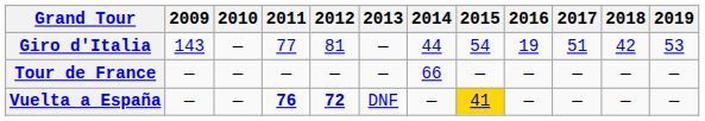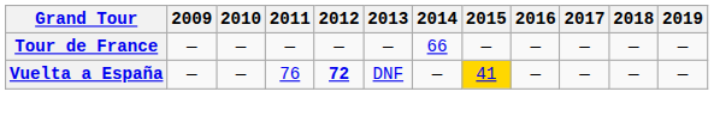- row: Giro d'Italia | 143 | — | 77 | 81 | — | 44 | 54 | 19 | 51 | 42 | 53
Vuelta a España | 2011: bold -> normal
